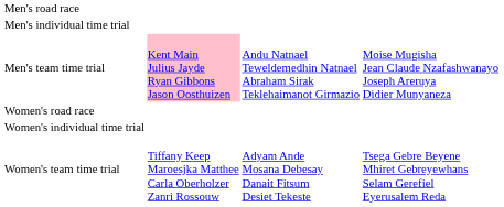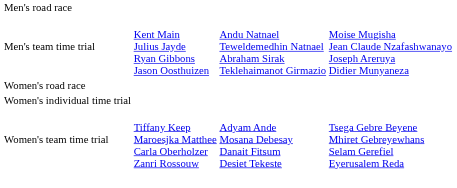- row: Men's individual time trial
Men's team time trial | column 2: pink background -> no background
